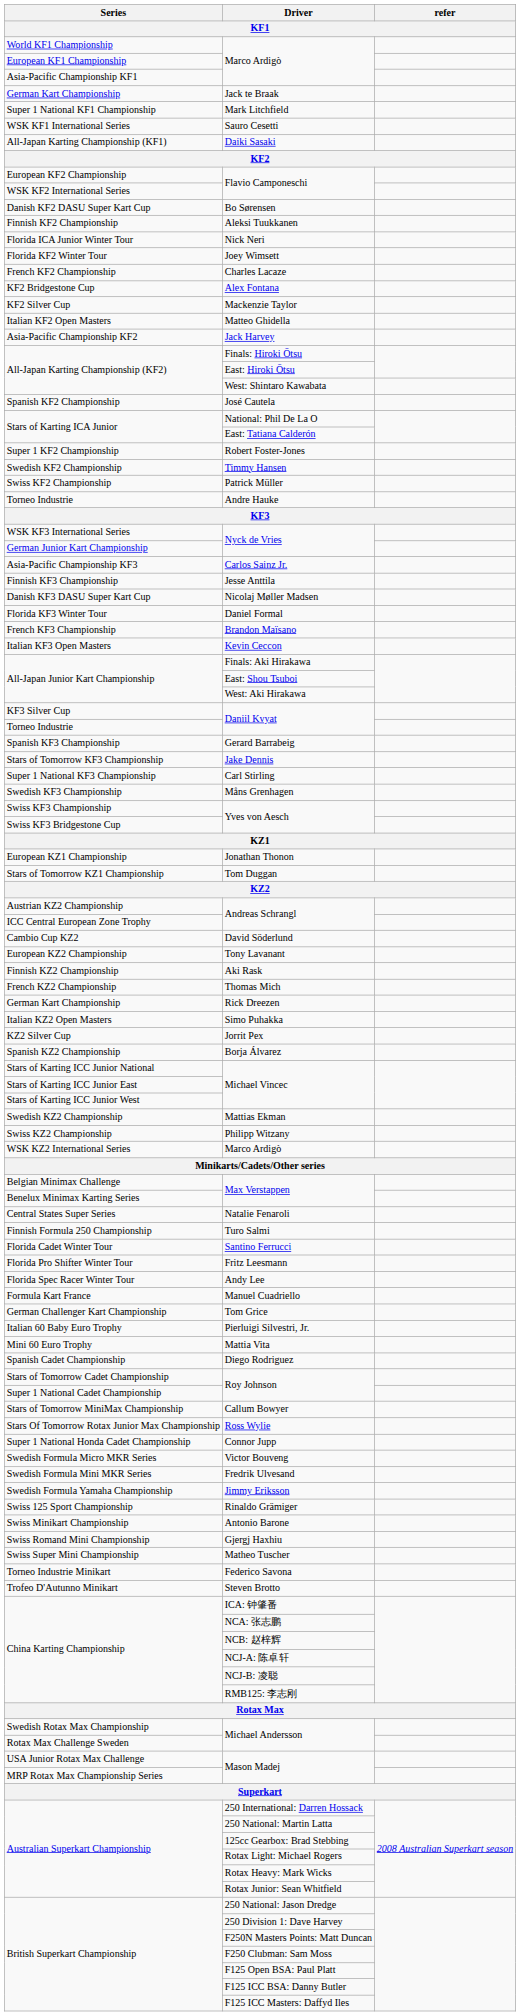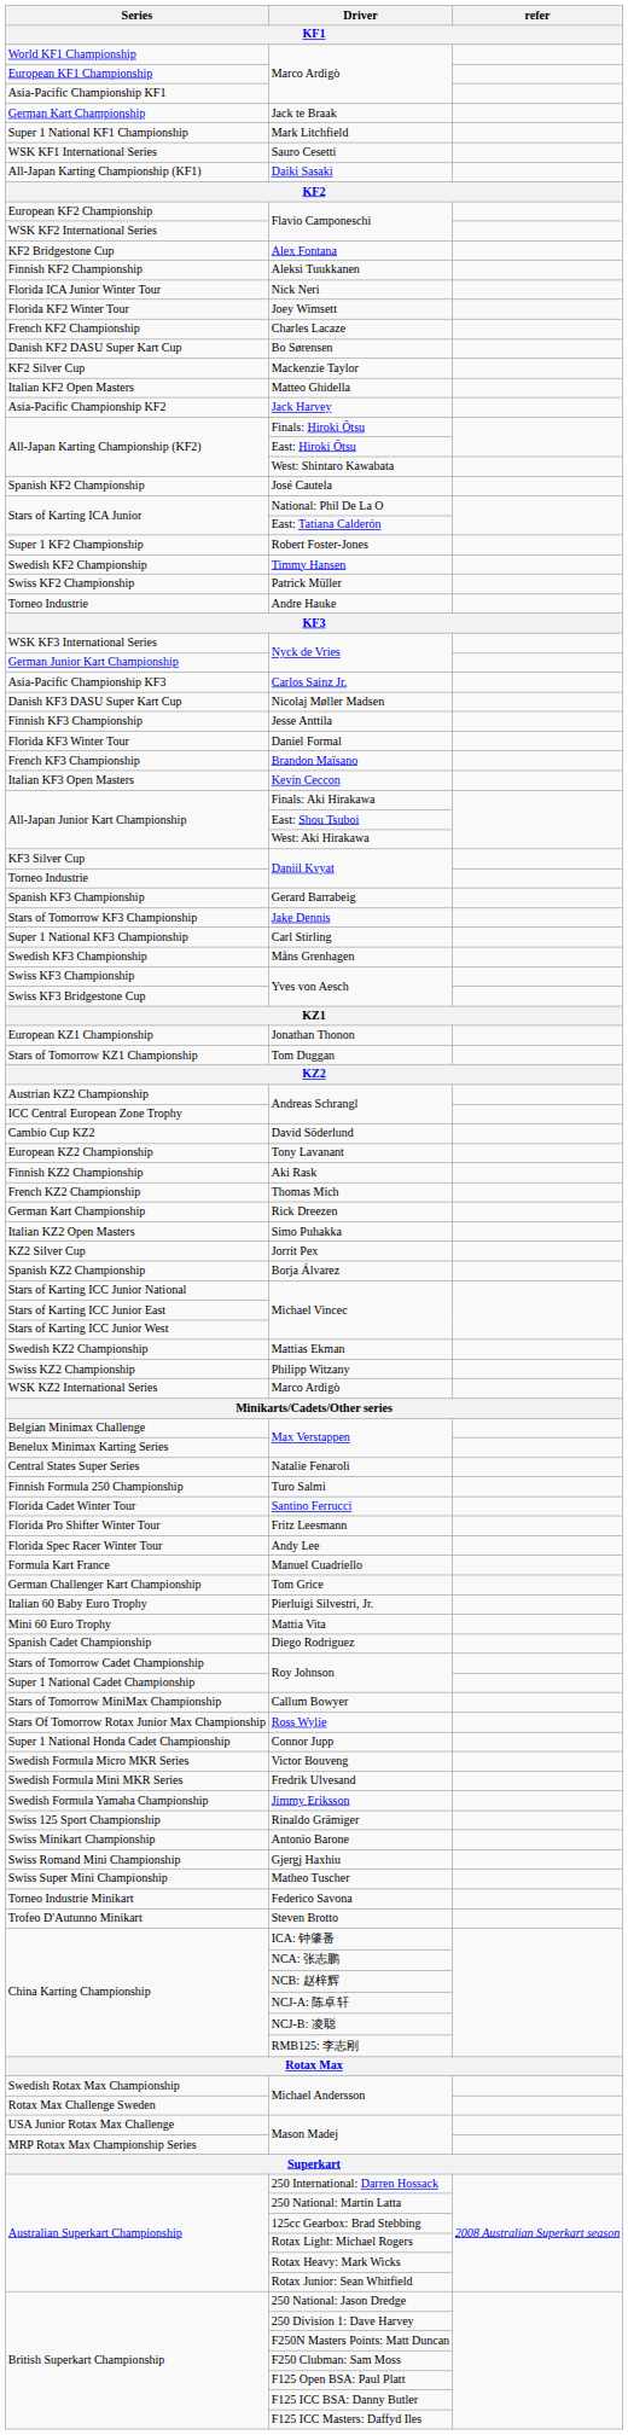rows swapped: Bo Sørensen <-> Alex Fontana
rows swapped: Nicolaj Møller Madsen <-> Jesse Anttila
